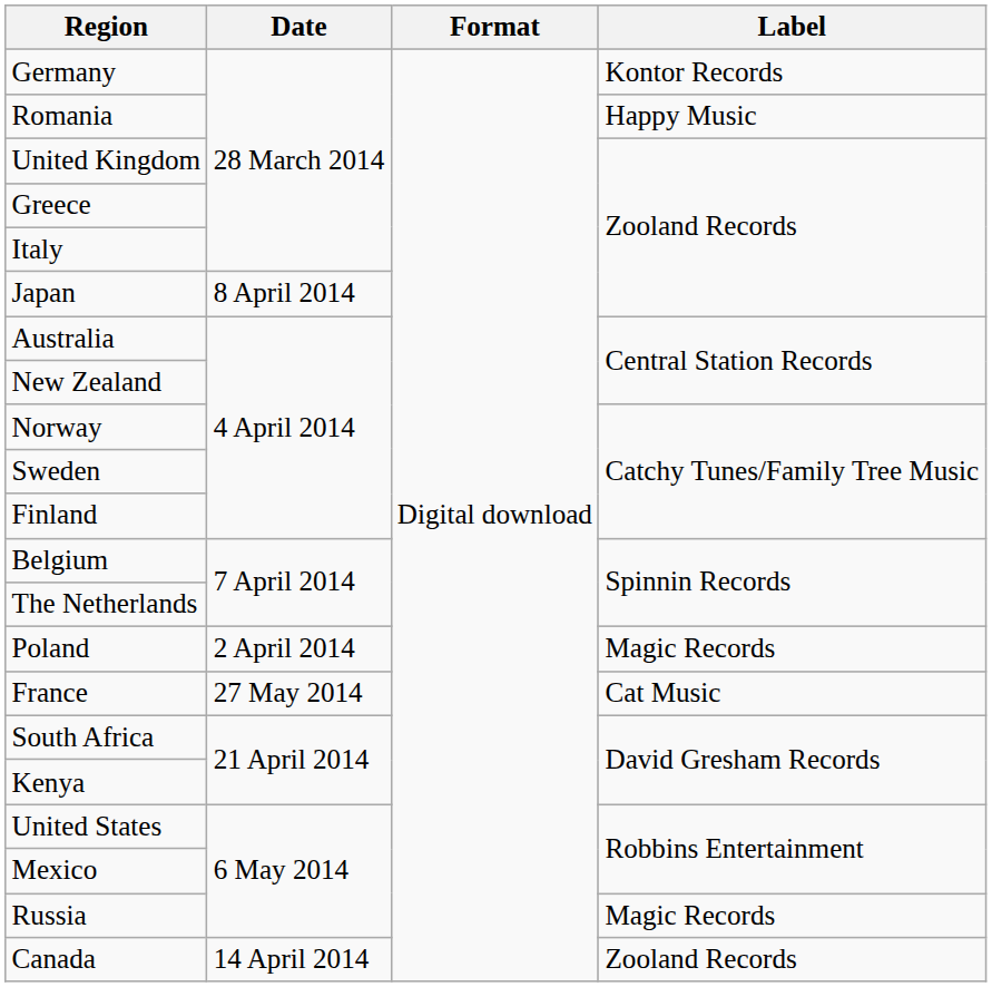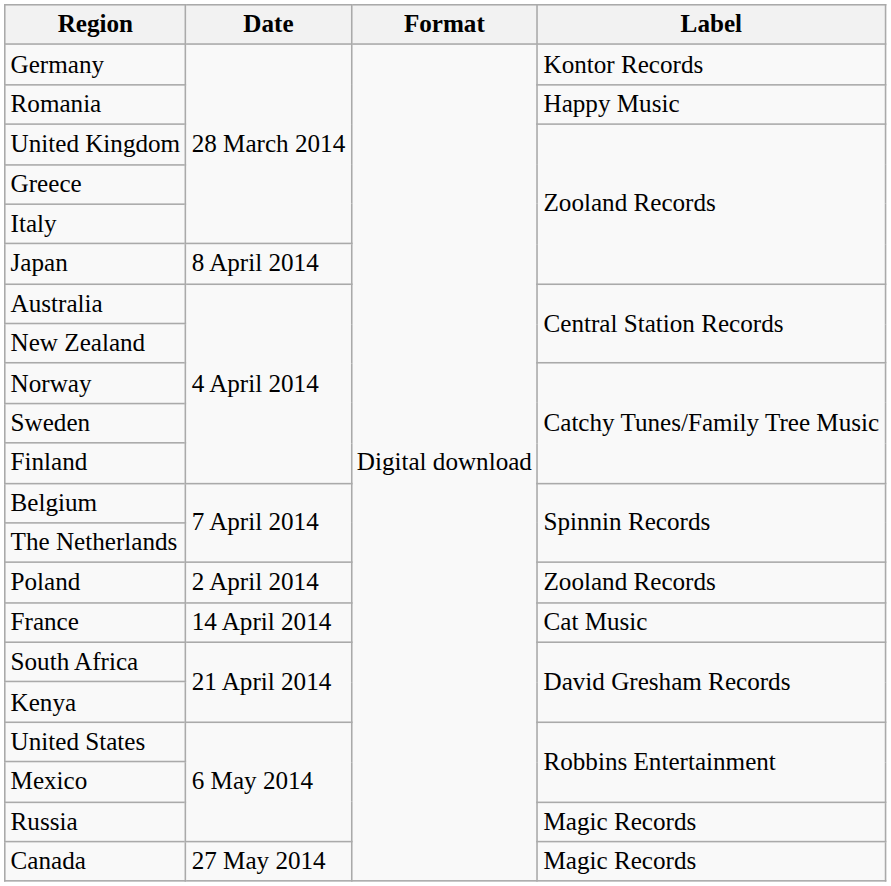Poland | Label: Magic Records -> Zooland Records
France | Date: 27 May 2014 -> 14 April 2014
Canada | Date: 14 April 2014 -> 27 May 2014
Canada | Label: Zooland Records -> Magic Records
